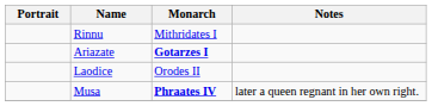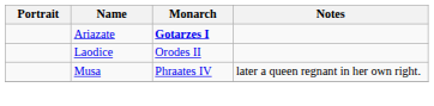- row: Rinnu | Mithridates I
Musa | Monarch: bold -> normal
